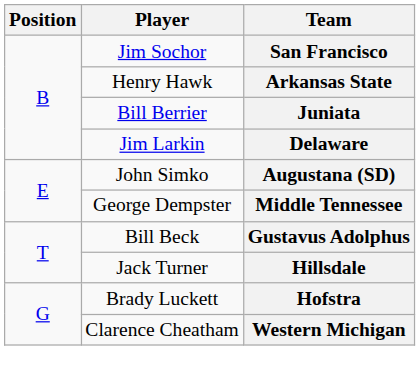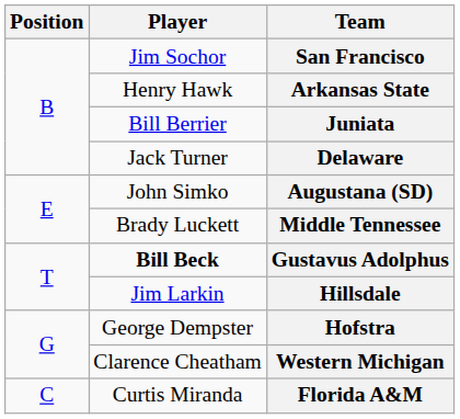Delaware | Player: Jim Larkin -> Jack Turner
Middle Tennessee | Player: George Dempster -> Brady Luckett
Gustavus Adolphus | Player: normal -> bold
Hillsdale | Player: Jack Turner -> Jim Larkin
Hofstra | Player: Brady Luckett -> George Dempster
+ row: C | Curtis Miranda | Florida A&M
